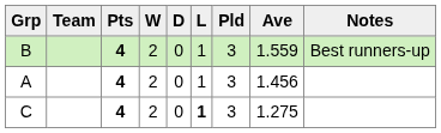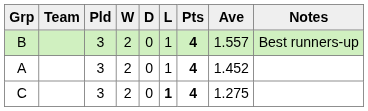columns swapped: Pld <-> Pts
B | Ave: 1.559 -> 1.557
A | Ave: 1.456 -> 1.452
